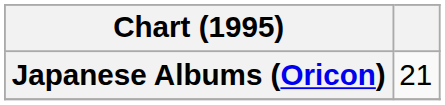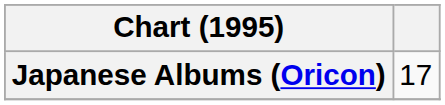Japanese Albums (Oricon) | column 2: 21 -> 17
